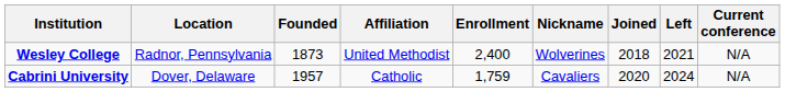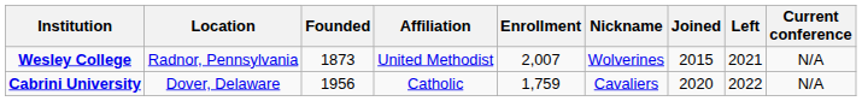Wesley College | Enrollment: 2,400 -> 2,007
Wesley College | Joined: 2018 -> 2015
Cabrini University | Founded: 1957 -> 1956
Cabrini University | Left: 2024 -> 2022
